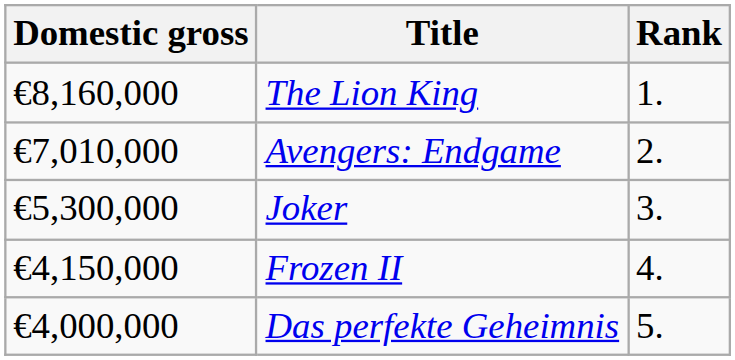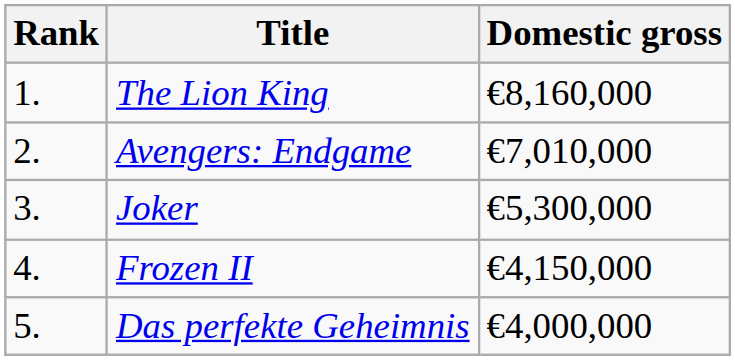columns swapped: Rank <-> Domestic gross
